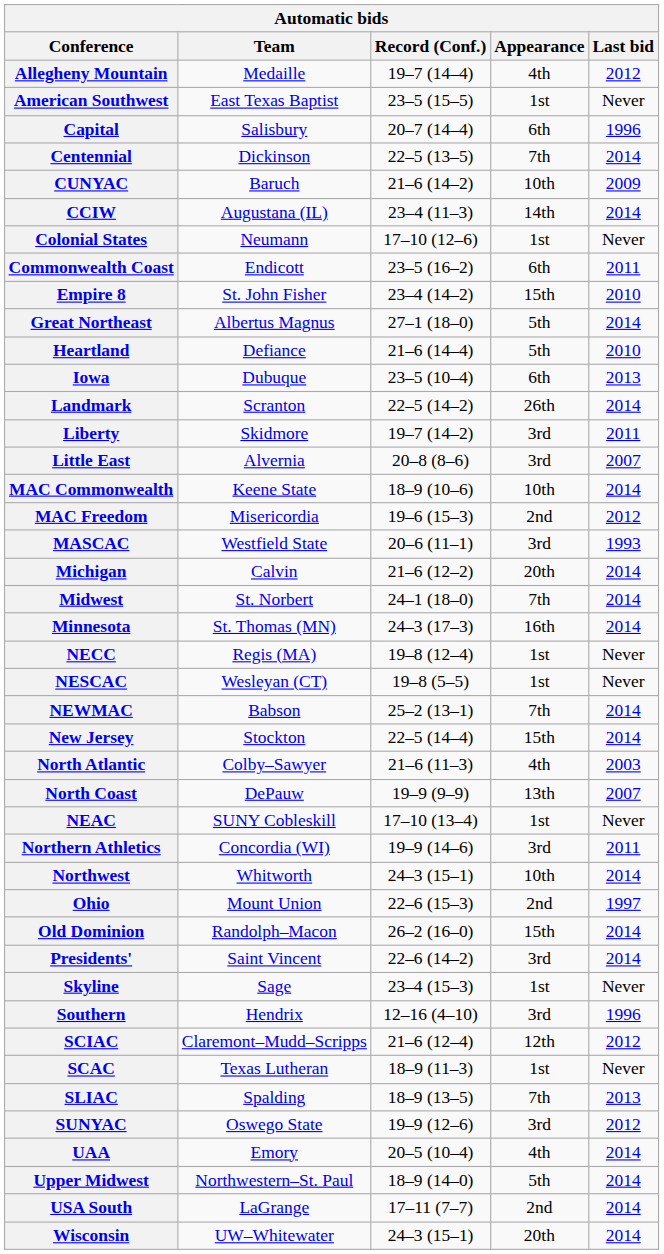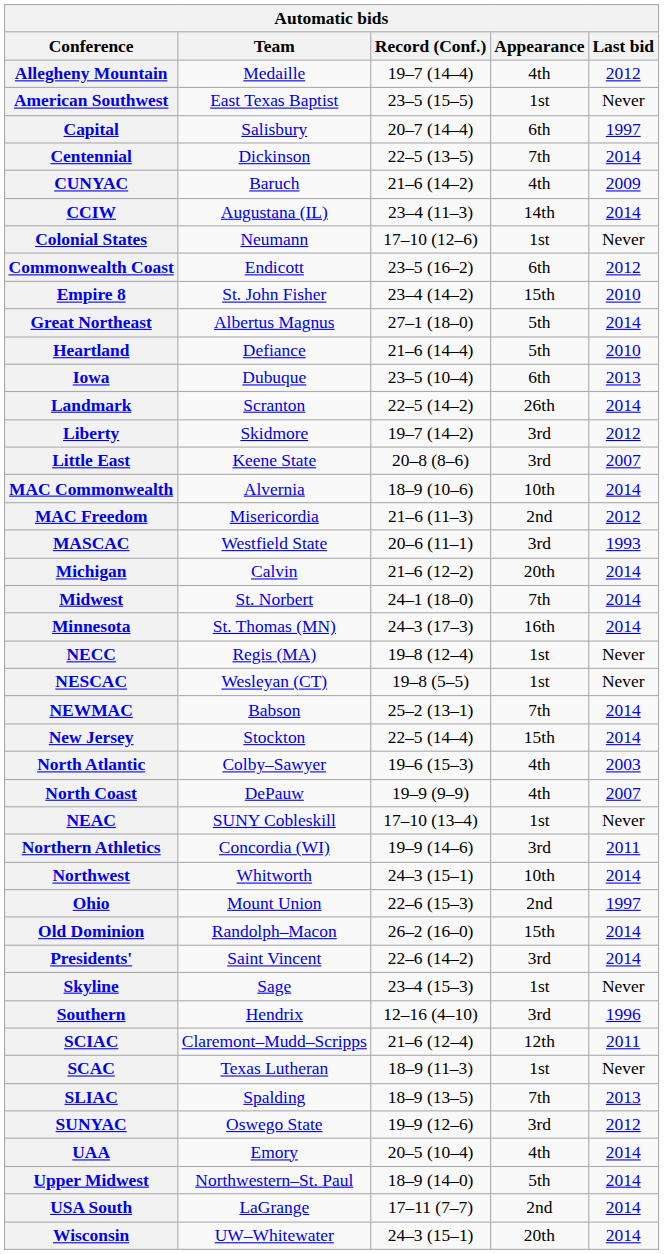Capital | Last bid: 1996 -> 1997
CUNYAC | Appearance: 10th -> 4th
Commonwealth Coast | Last bid: 2011 -> 2012
Liberty | Last bid: 2011 -> 2012
Little East | Team: Alvernia -> Keene State
MAC Commonwealth | Team: Keene State -> Alvernia
MAC Freedom | Record (Conf.): 19–6 (15–3) -> 21–6 (11–3)
North Atlantic | Record (Conf.): 21–6 (11–3) -> 19–6 (15–3)
North Coast | Appearance: 13th -> 4th
SCIAC | Last bid: 2012 -> 2011
